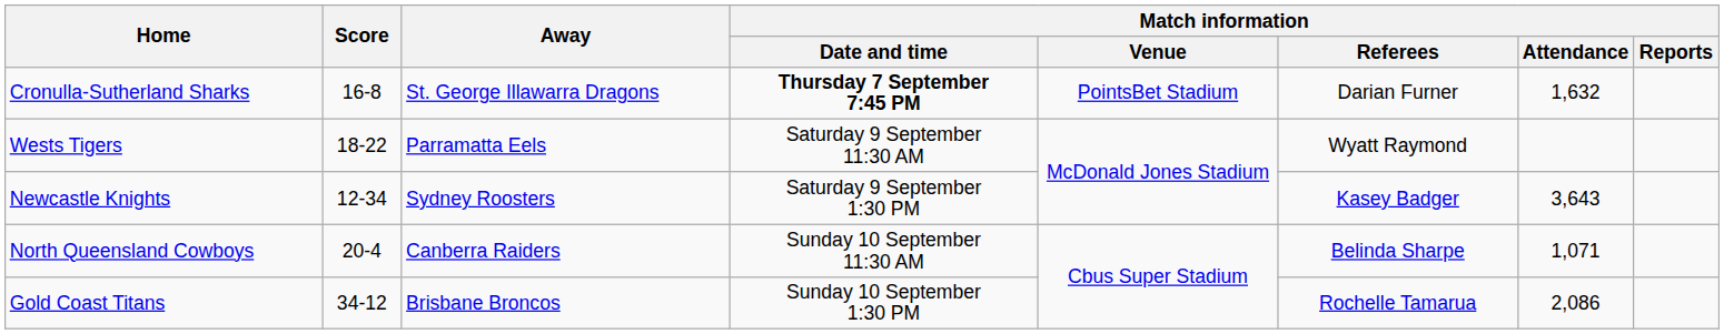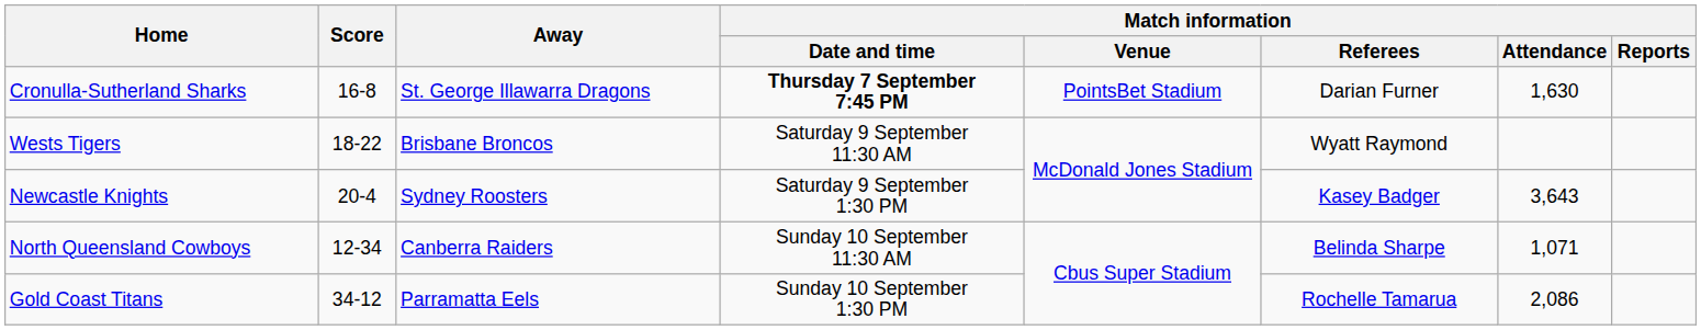Cronulla-Sutherland Sharks | Match information / Attendance: 1,632 -> 1,630
Wests Tigers | Away: Parramatta Eels -> Brisbane Broncos
Newcastle Knights | Score: 12-34 -> 20-4
North Queensland Cowboys | Score: 20-4 -> 12-34
Gold Coast Titans | Away: Brisbane Broncos -> Parramatta Eels
